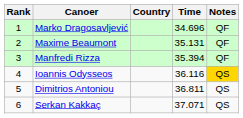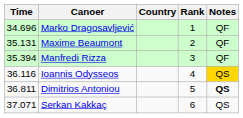columns swapped: Rank <-> Time
Dimitrios Antoniou | Notes: normal -> bold
